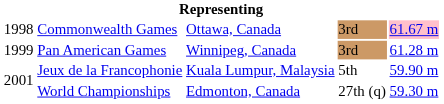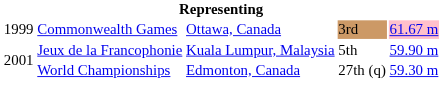Commonwealth Games | column 1: 1998 -> 1999
- row: 1999 | Pan American Games | Winnipeg, Canada | 3rd | 61.28 m
